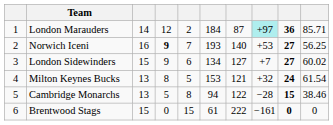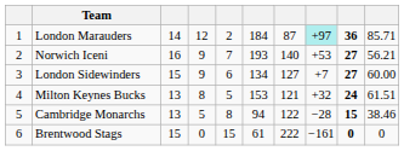Norwich Iceni | column 4: bold -> normal
Norwich Iceni | column 10: 56.25 -> 56.21
London Sidewinders | column 10: 60.02 -> 60.00
Milton Keynes Bucks | column 10: 61.54 -> 61.51
